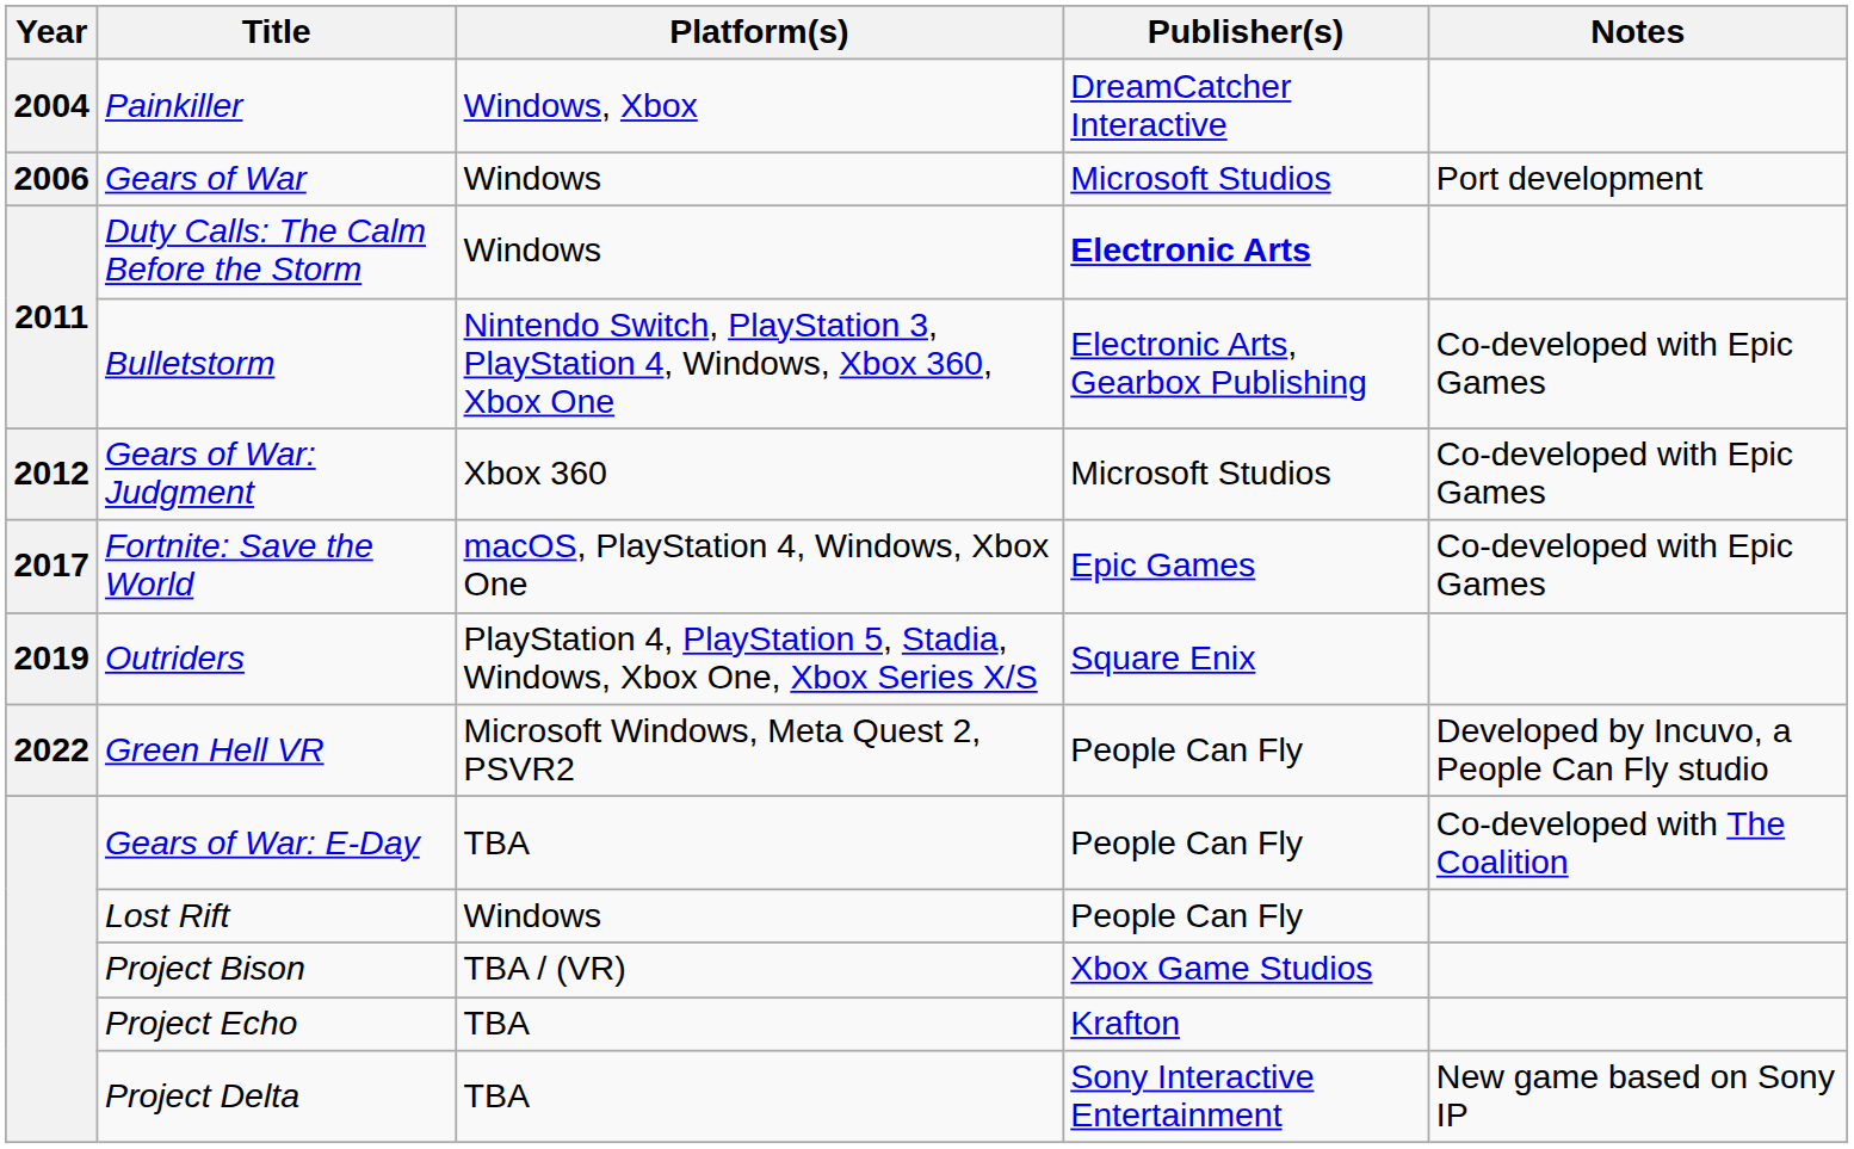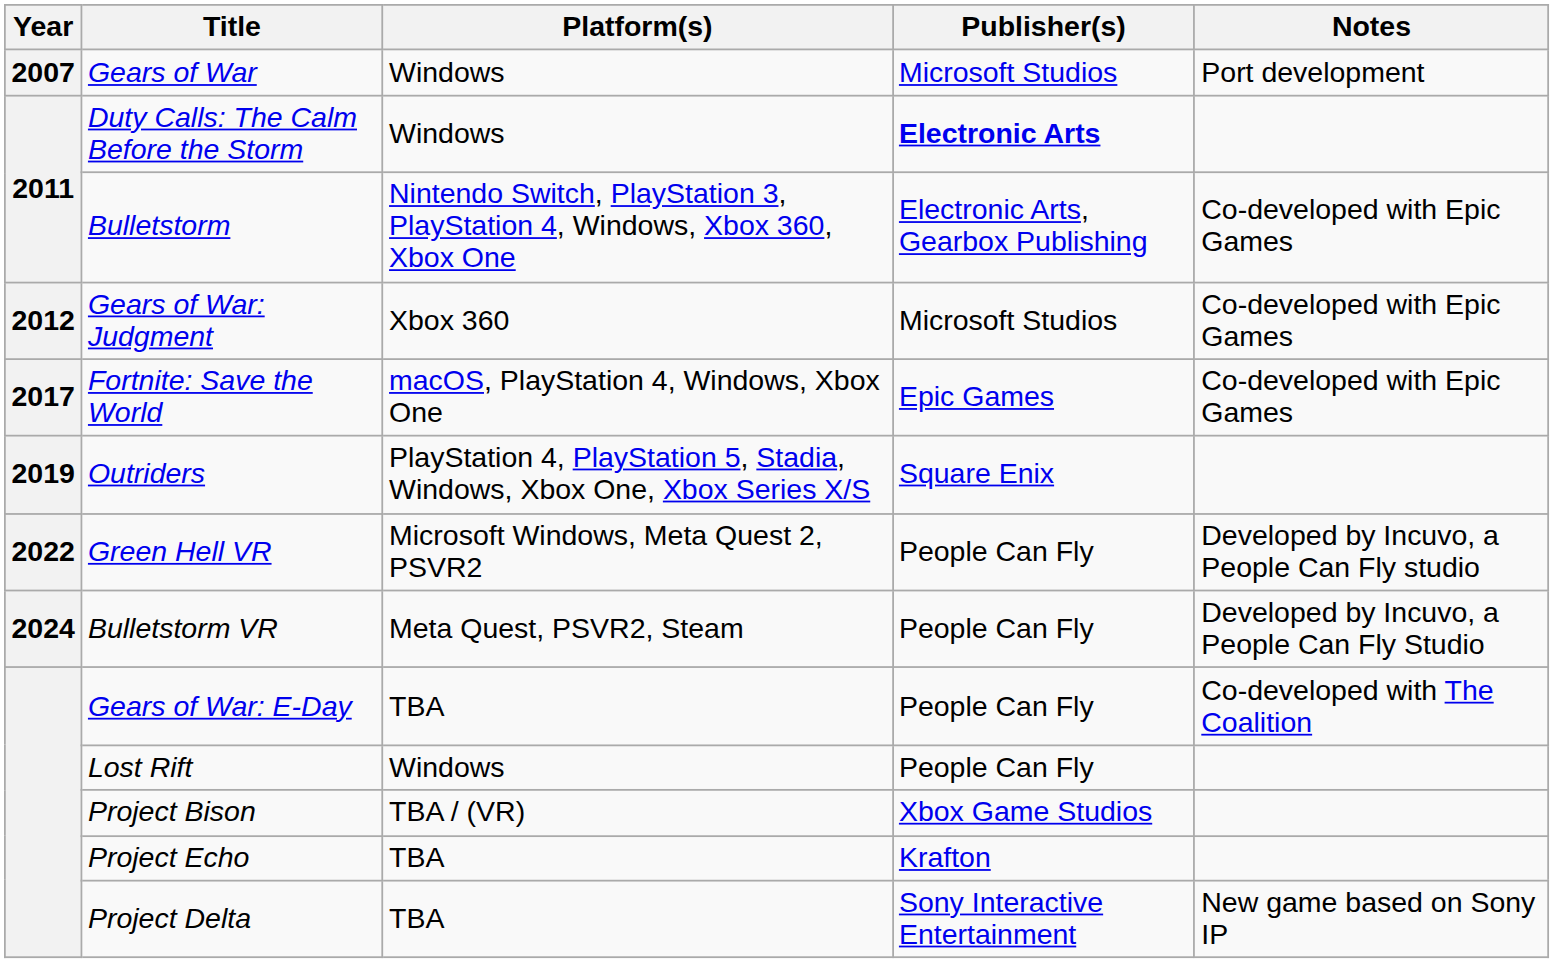- row: 2004 | Painkiller | Windows, Xbox | DreamCatcher Interactive
Gears of War | Year: 2006 -> 2007
+ row: 2024 | Bulletstorm VR | Meta Quest, PSVR2, Steam | People Can Fly | Developed by Incuvo, a People Can Fly Studio
